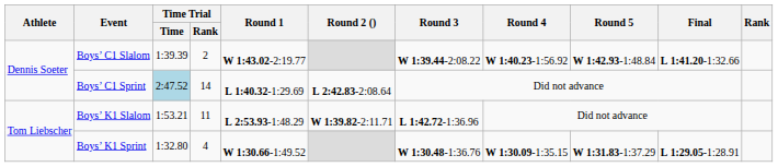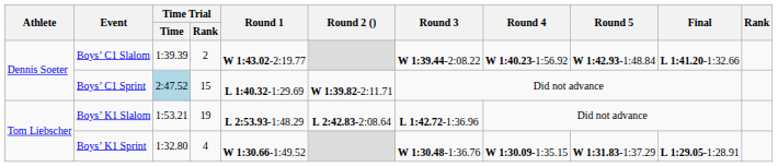Boys’ C1 Sprint | Time Trial / Rank: 14 -> 15
Boys’ C1 Sprint | Round 2 (): L 2:42.83-2:08.64 -> W 1:39.82-2:11.71
Boys’ K1 Slalom | Time Trial / Rank: 11 -> 19
Boys’ K1 Slalom | Round 2 (): W 1:39.82-2:11.71 -> L 2:42.83-2:08.64
